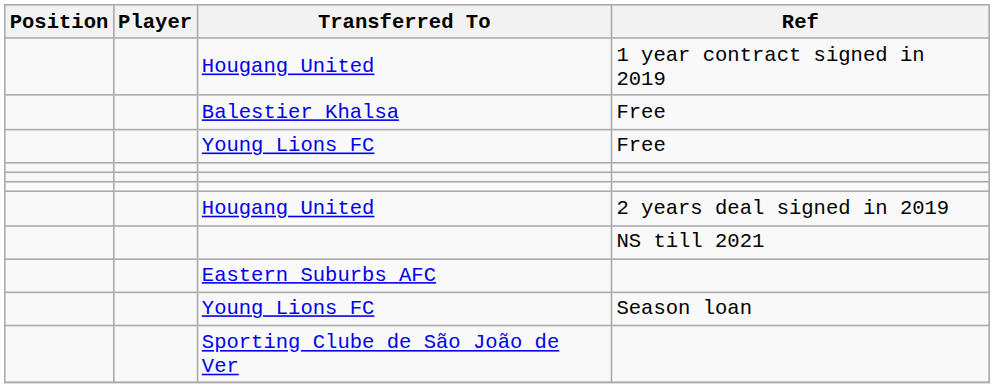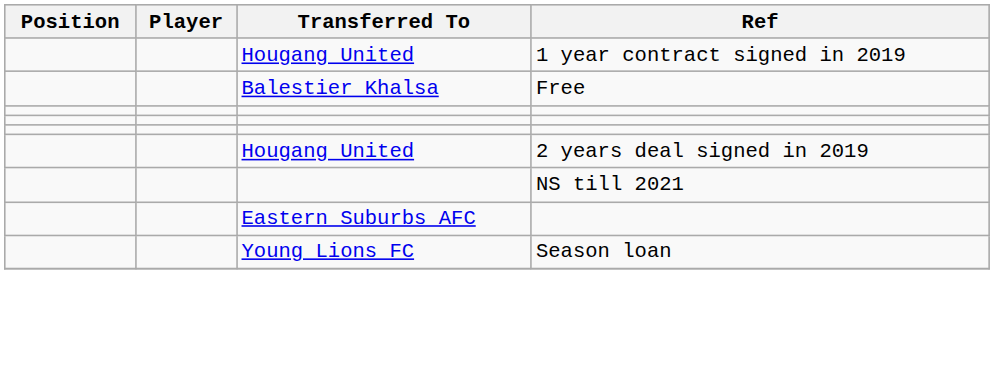- row: Young Lions FC | Free
- row: Sporting Clube de São João de Ver
